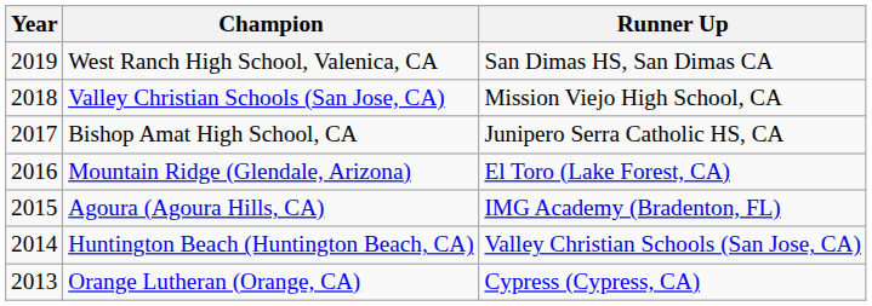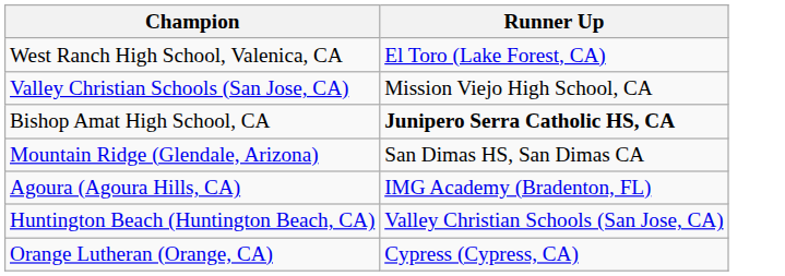- column: Year | 2019 | 2018 | 2017 | 2016 | 2015 | 2014 | 2013
West Ranch High School, Valenica, CA | Runner Up: San Dimas HS, San Dimas CA -> El Toro (Lake Forest, CA)
Bishop Amat High School, CA | Runner Up: normal -> bold
Mountain Ridge (Glendale, Arizona) | Runner Up: El Toro (Lake Forest, CA) -> San Dimas HS, San Dimas CA
